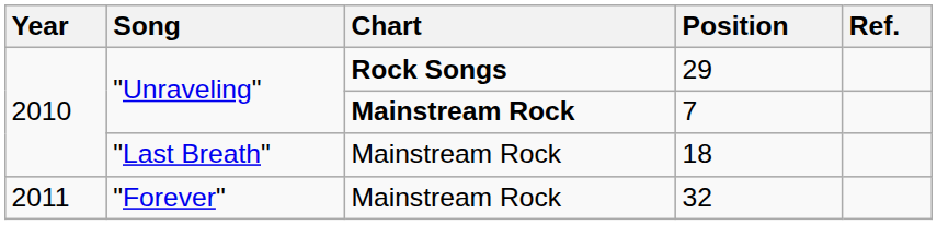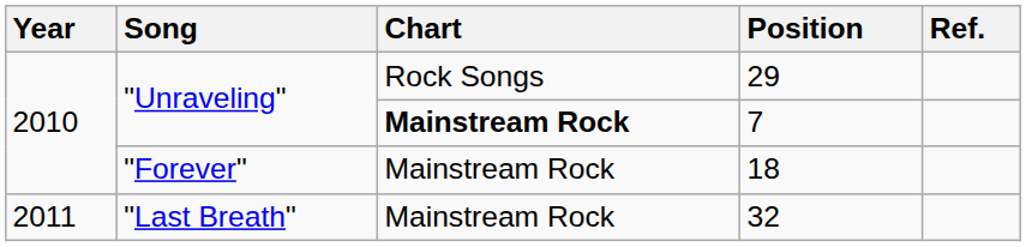29 | Chart: bold -> normal
18 | Song: "Last Breath" -> "Forever"
32 | Song: "Forever" -> "Last Breath"
